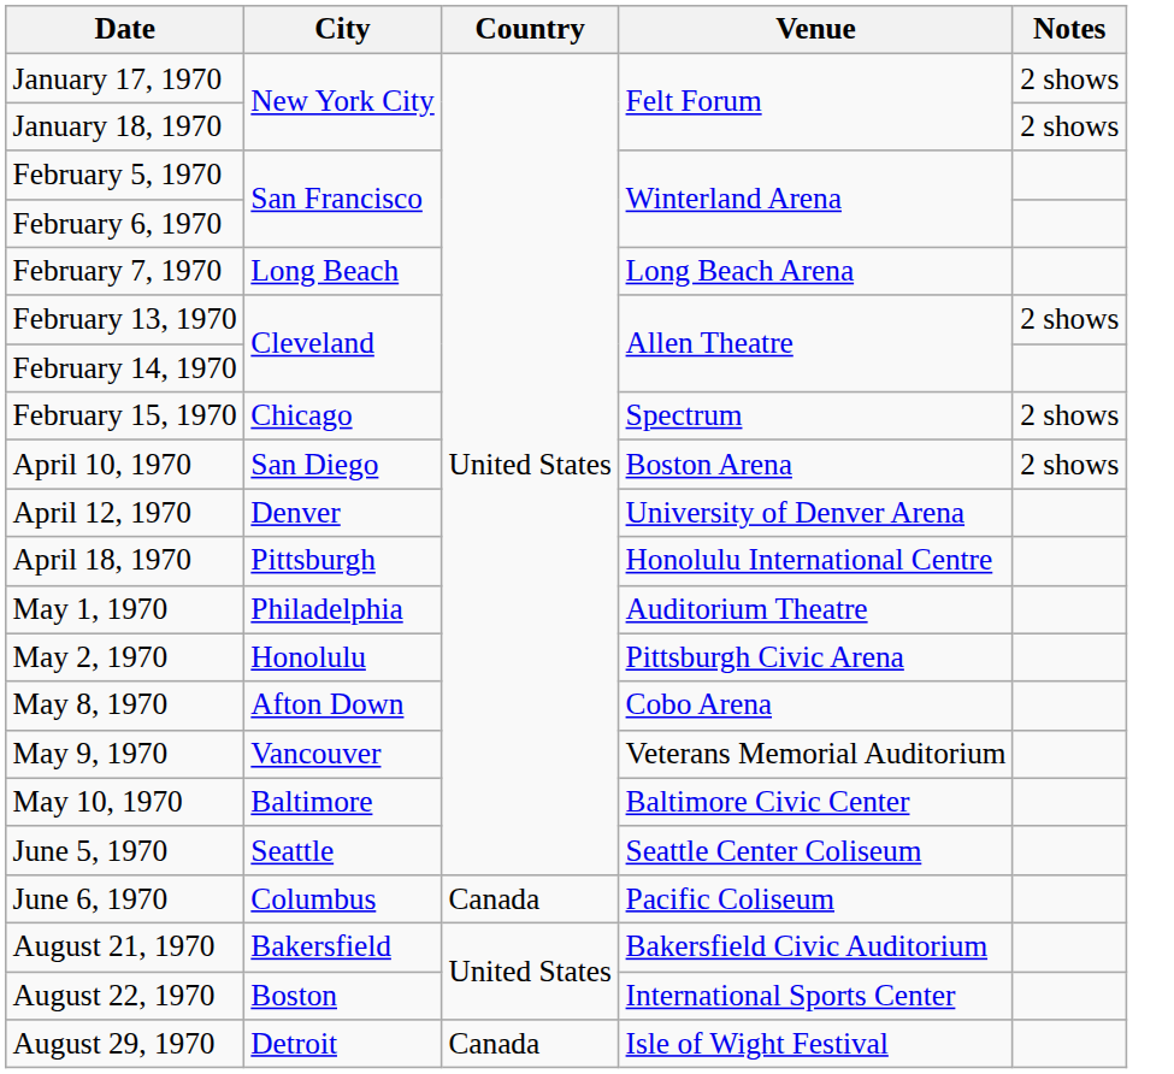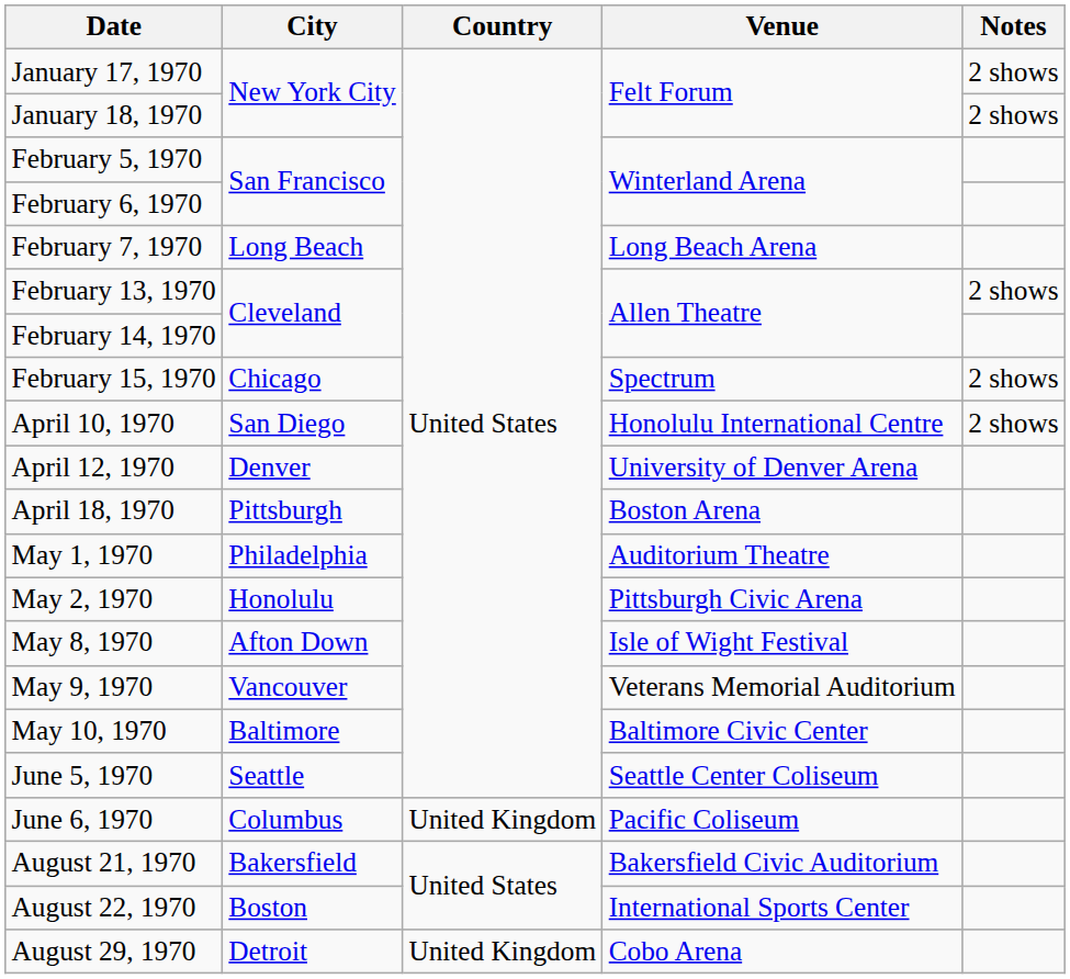April 10, 1970 | Venue: Boston Arena -> Honolulu International Centre
April 18, 1970 | Venue: Honolulu International Centre -> Boston Arena
May 8, 1970 | Venue: Cobo Arena -> Isle of Wight Festival
June 6, 1970 | Country: Canada -> United Kingdom
August 29, 1970 | Country: Canada -> United Kingdom
August 29, 1970 | Venue: Isle of Wight Festival -> Cobo Arena
